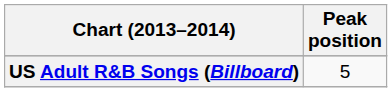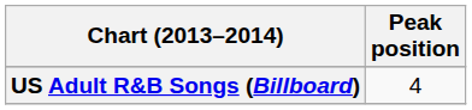US Adult R&B Songs (Billboard) | Peak position: 5 -> 4
